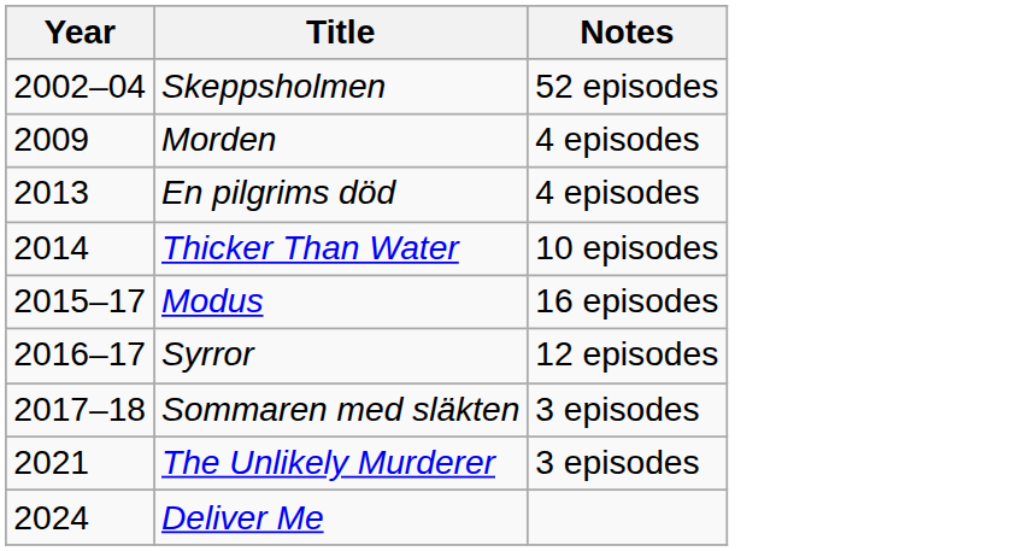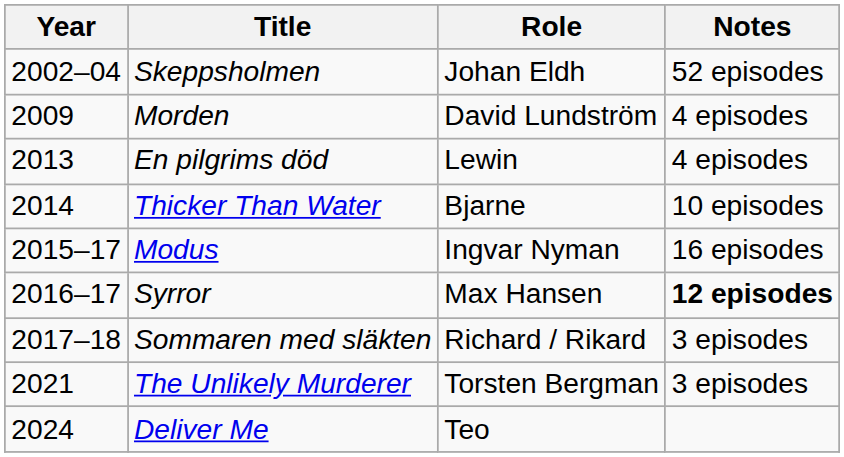+ column: Role | Johan Eldh | David Lundström | Lewin | Bjarne | Ingvar Nyman | Max Hansen | Richard / Rikard | Torsten Bergman | Teo
Syrror | Notes: normal -> bold
